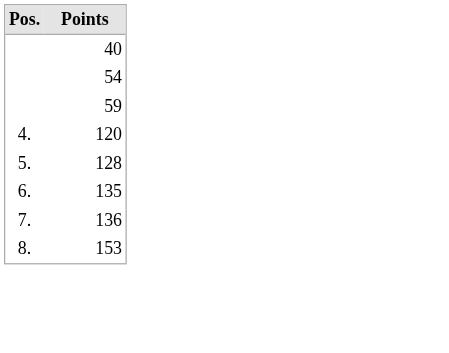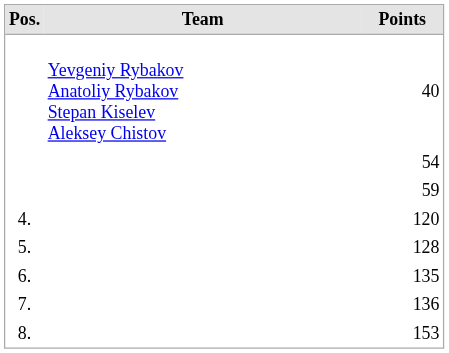+ column: Team | Yevgeniy Rybakov Anatoliy Rybakov Stepan Kiselev Aleksey Chistov
